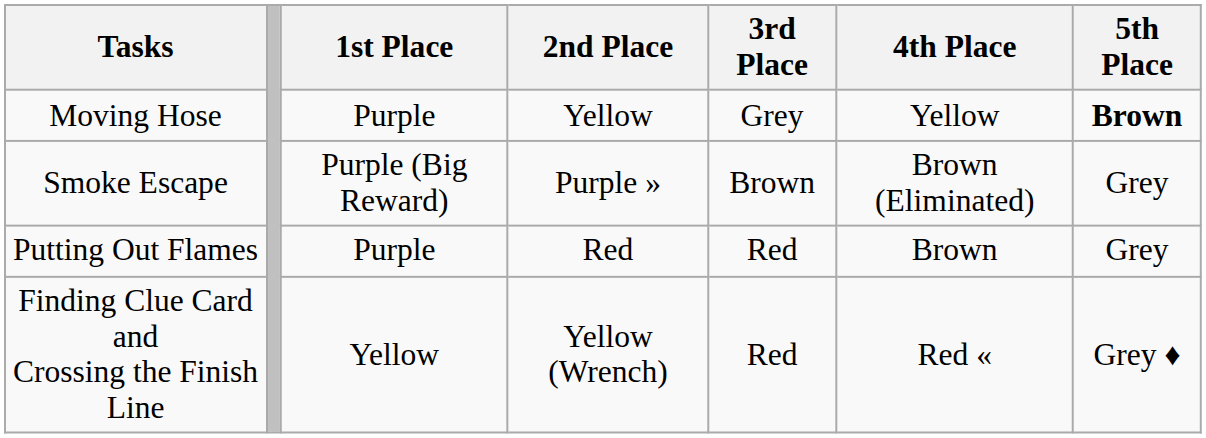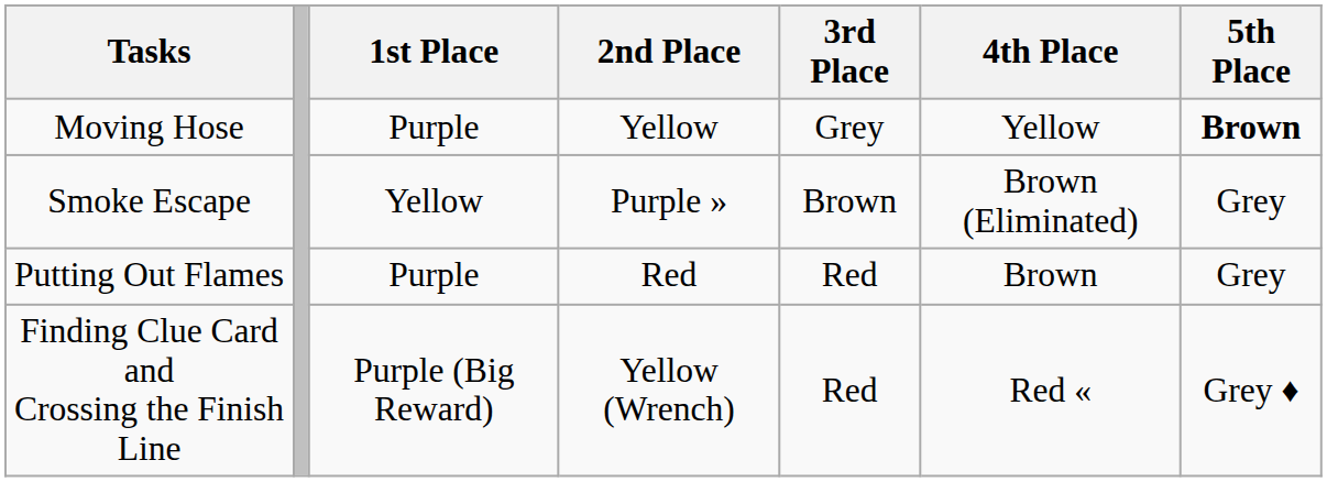Smoke Escape | 1st Place: Purple (Big Reward) -> Yellow
Finding Clue Card and Crossing the Finish Line | 1st Place: Yellow -> Purple (Big Reward)
